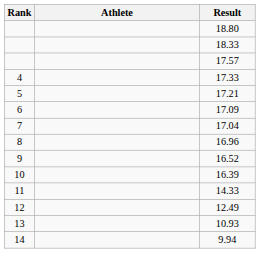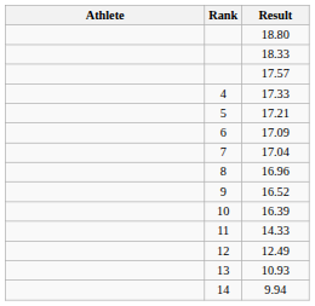columns swapped: Rank <-> Athlete
